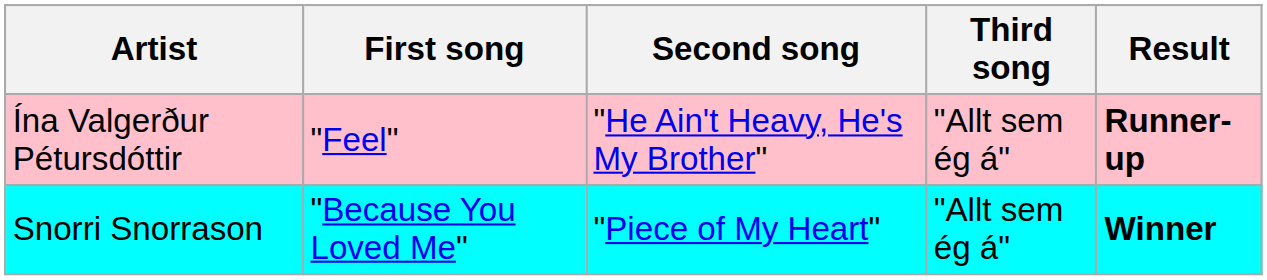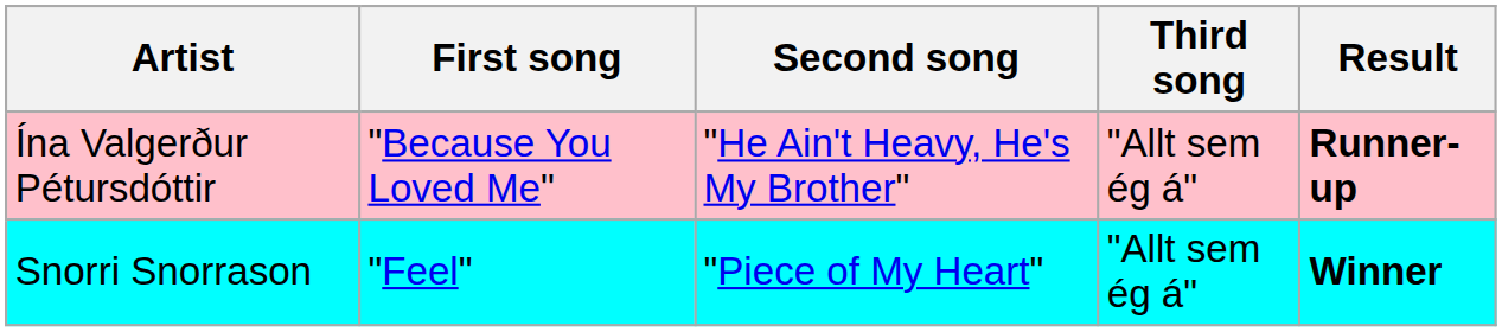Ína Valgerður Pétursdóttir | First song: "Feel" -> "Because You Loved Me"
Snorri Snorrason | First song: "Because You Loved Me" -> "Feel"
